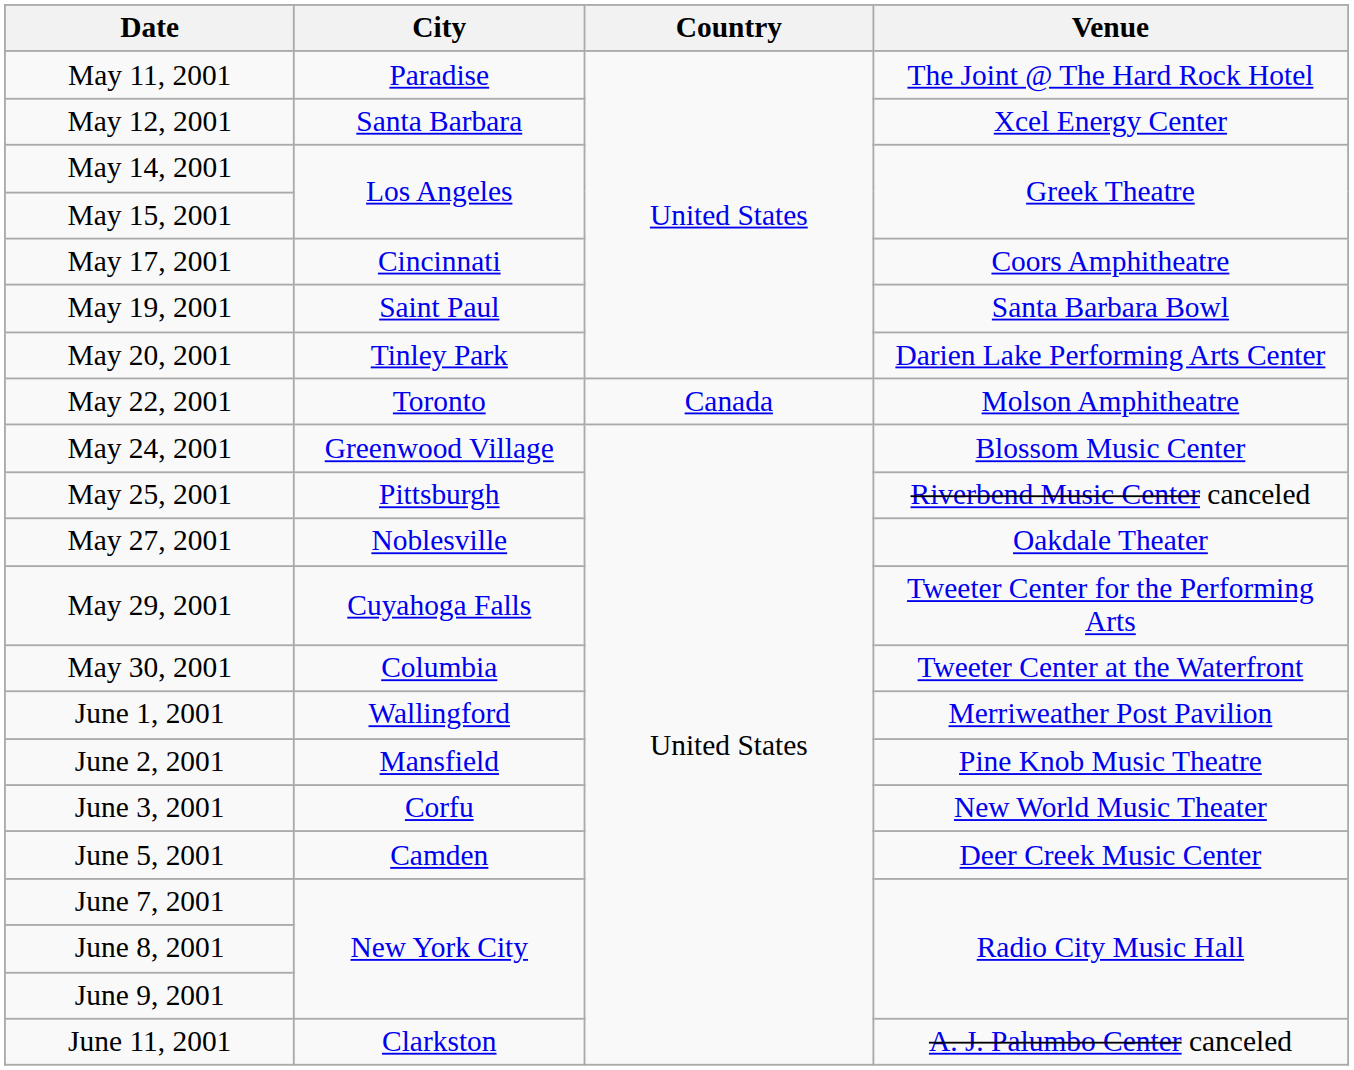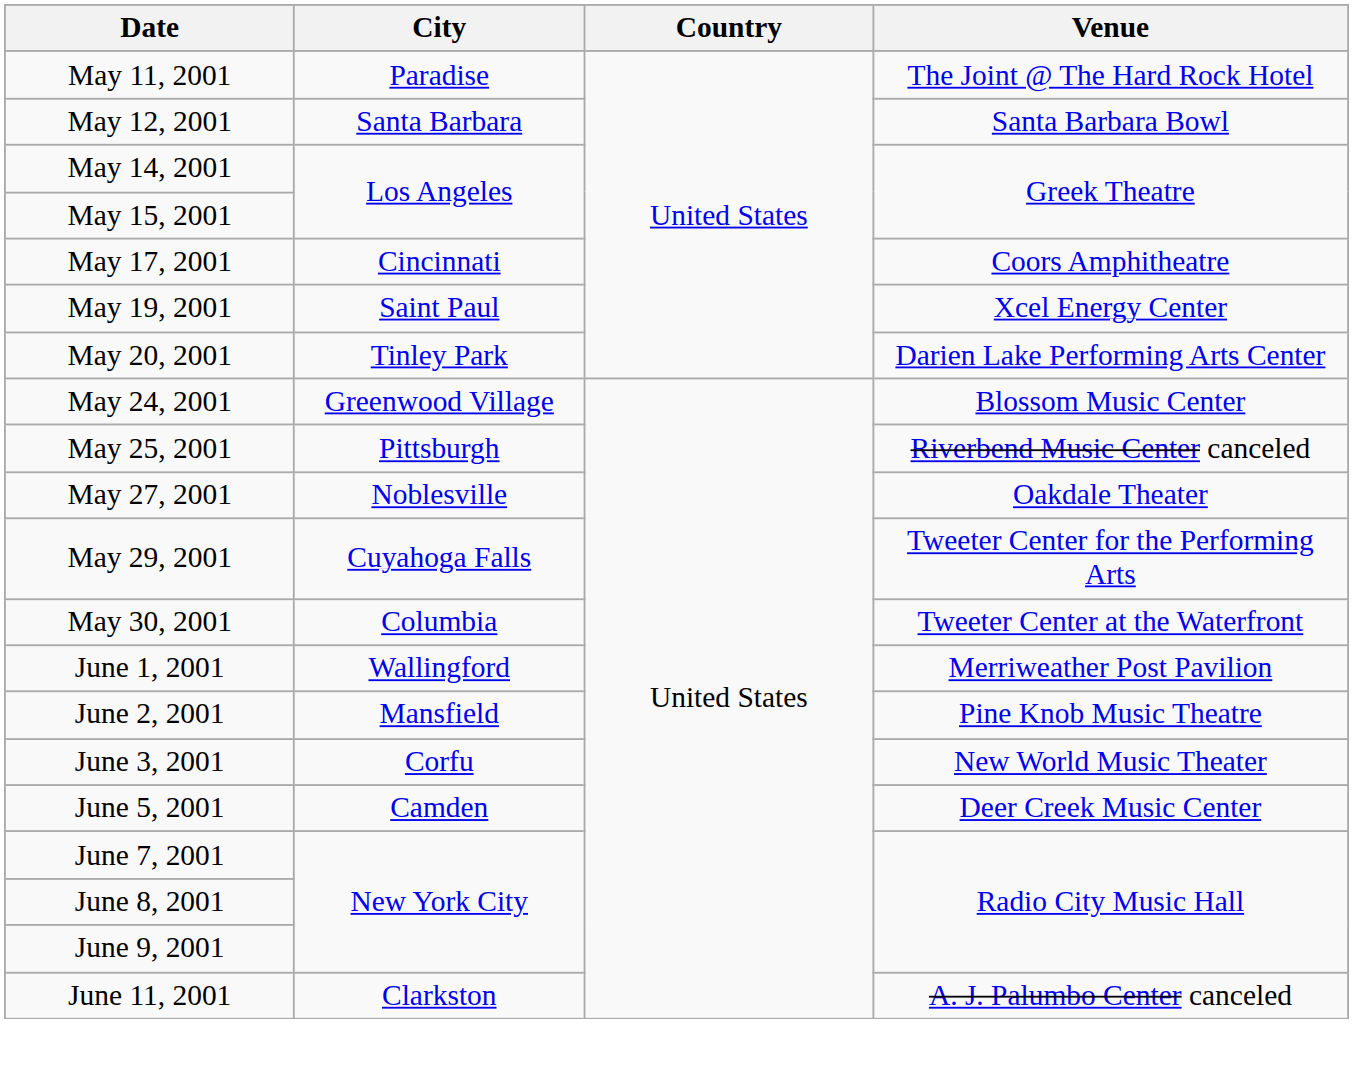May 12, 2001 | Venue: Xcel Energy Center -> Santa Barbara Bowl
May 19, 2001 | Venue: Santa Barbara Bowl -> Xcel Energy Center
- row: May 22, 2001 | Toronto | Canada | Molson Amphitheatre
